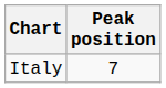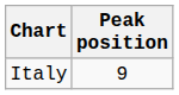Italy | Peak position: 7 -> 9
